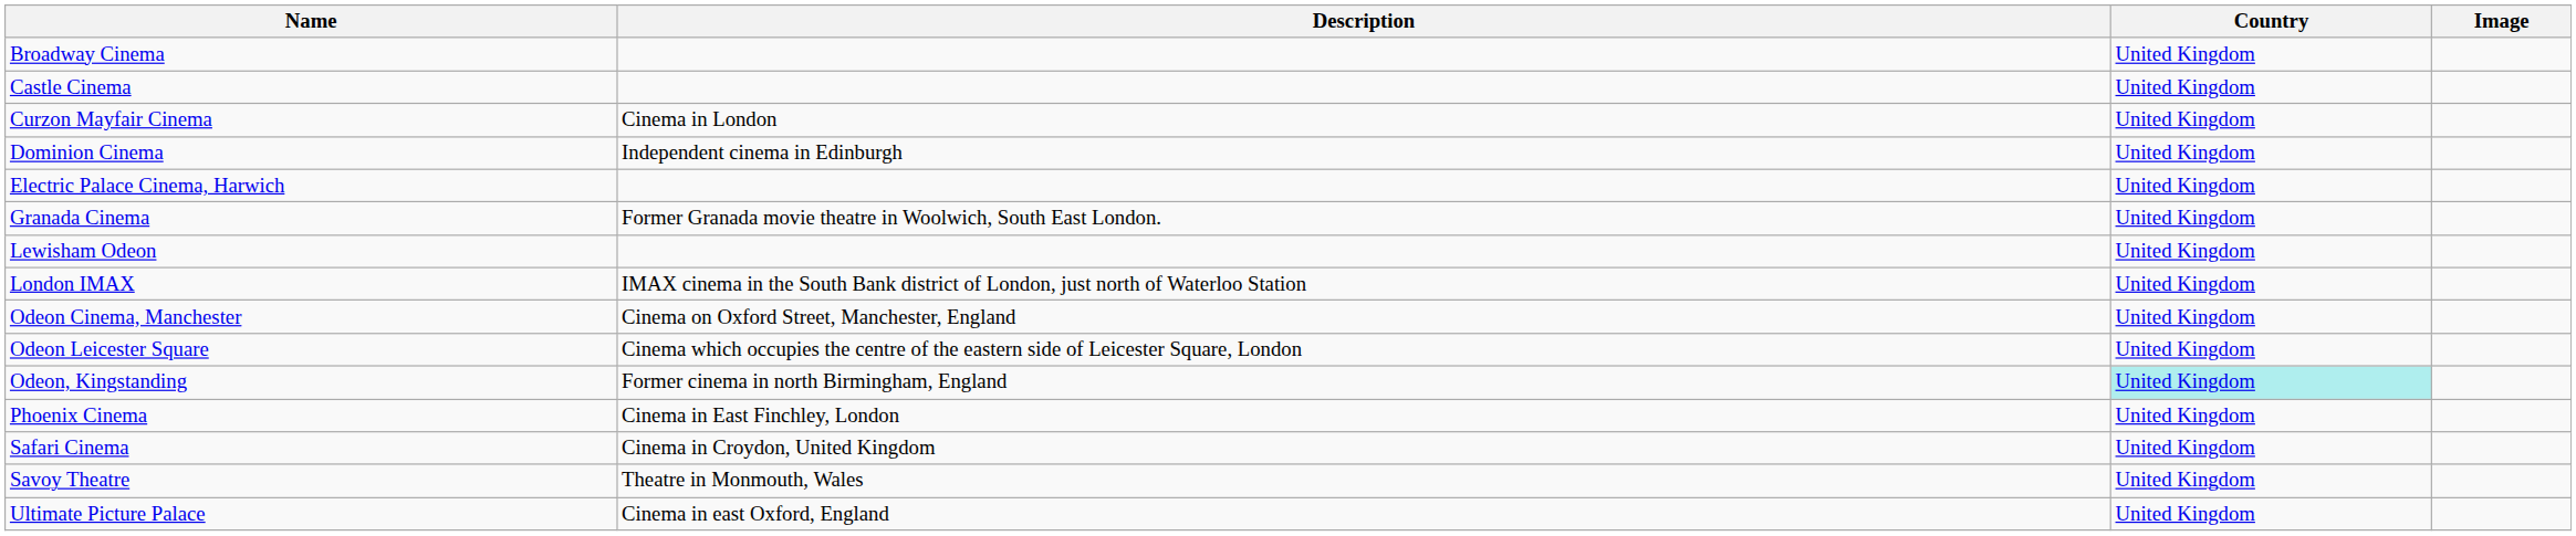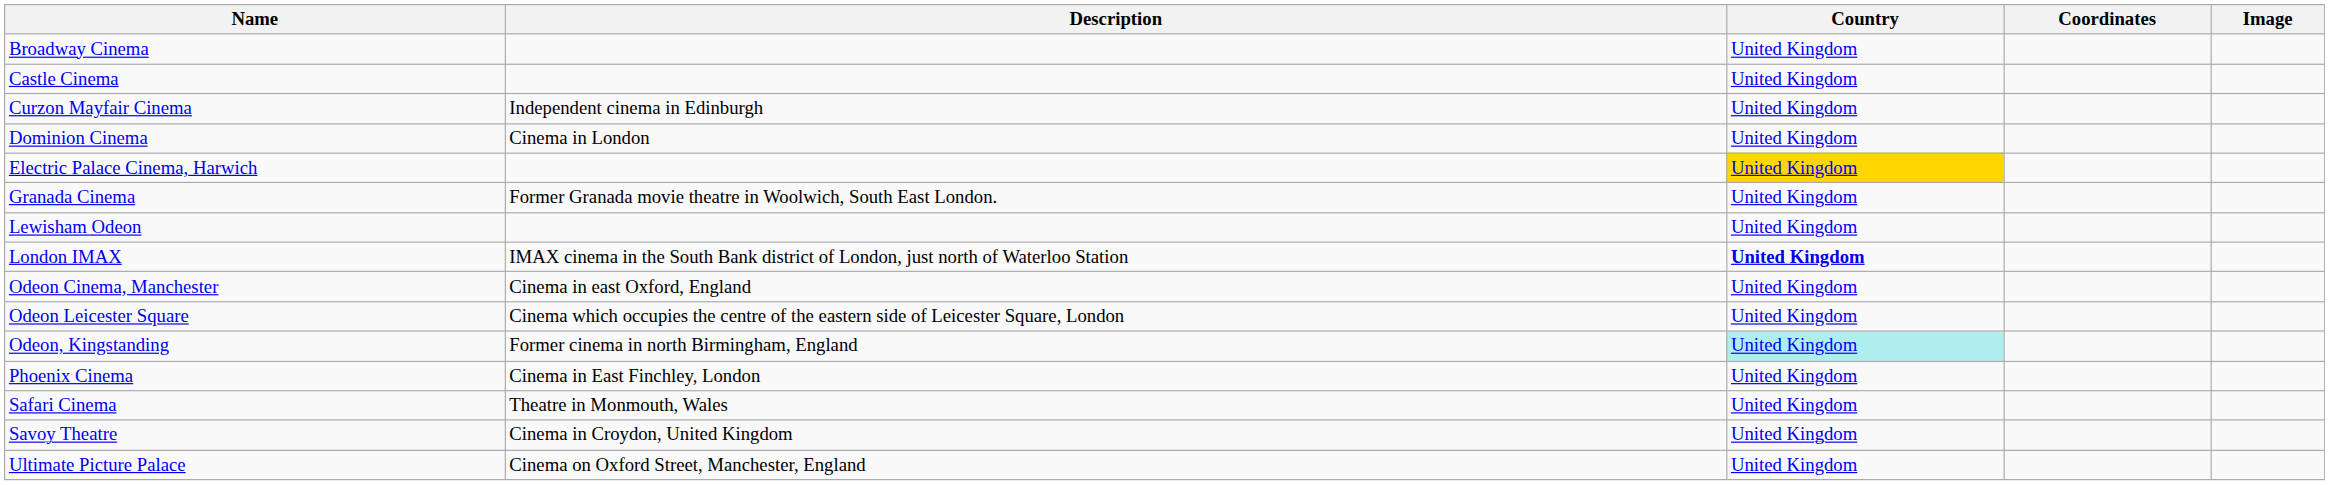+ column: Coordinates
Curzon Mayfair Cinema | Description: Cinema in London -> Independent cinema in Edinburgh
Dominion Cinema | Description: Independent cinema in Edinburgh -> Cinema in London
Electric Palace Cinema, Harwich | Country: no background -> gold background
London IMAX | Country: normal -> bold
Odeon Cinema, Manchester | Description: Cinema on Oxford Street, Manchester, England -> Cinema in east Oxford, England
Safari Cinema | Description: Cinema in Croydon, United Kingdom -> Theatre in Monmouth, Wales
Savoy Theatre | Description: Theatre in Monmouth, Wales -> Cinema in Croydon, United Kingdom
Ultimate Picture Palace | Description: Cinema in east Oxford, England -> Cinema on Oxford Street, Manchester, England
